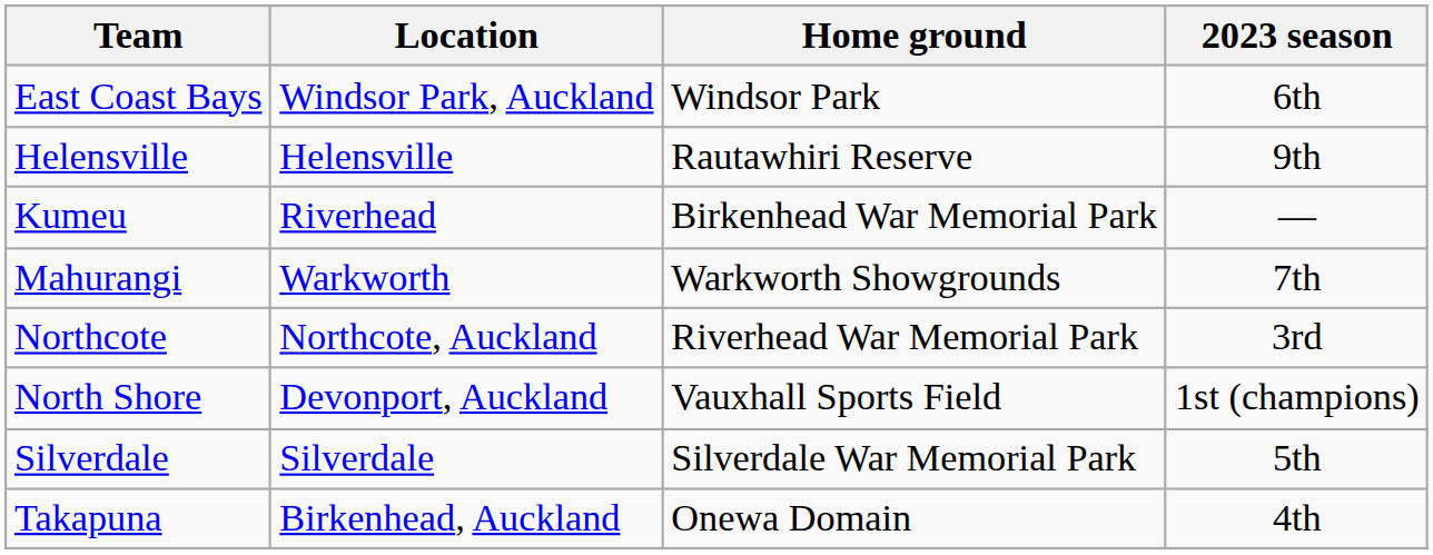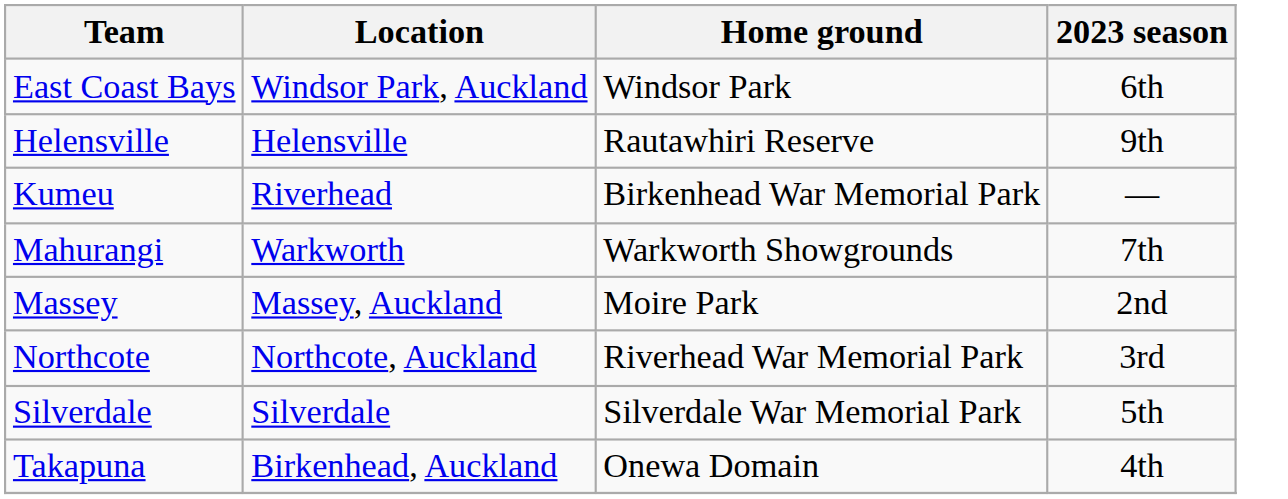+ row: Massey | Massey, Auckland | Moire Park | 2nd
- row: North Shore | Devonport, Auckland | Vauxhall Sports Field | 1st (champions)
